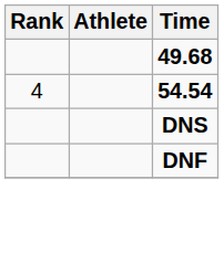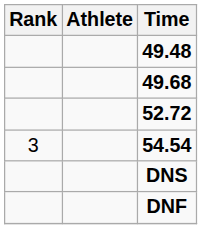+ row: 49.48
+ row: 52.72
54.54 | Rank: 4 -> 3
